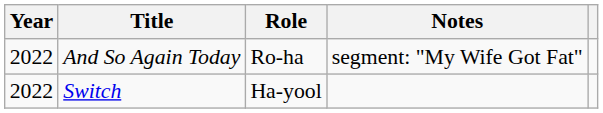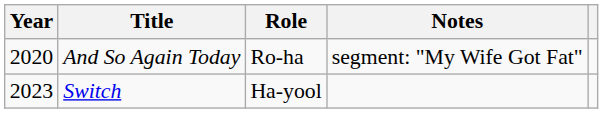And So Again Today | Year: 2022 -> 2020
Switch | Year: 2022 -> 2023
